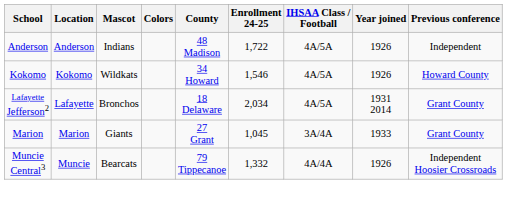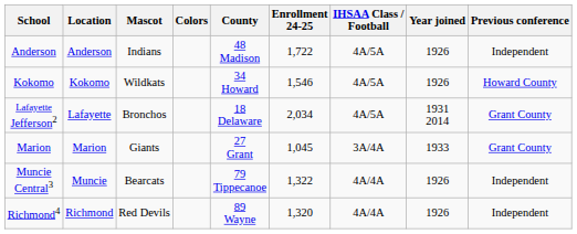Muncie Central3 | Enrollment 24-25: 1,332 -> 1,322
Muncie Central3 | Previous conference: Independent Hoosier Crossroads -> Independent
+ row: Richmond4 | Richmond | Red Devils | 89 Wayne | 1,320 | 4A/4A | 1926 | Independent
